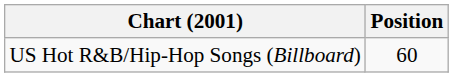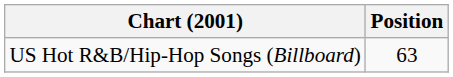US Hot R&B/Hip-Hop Songs (Billboard) | Position: 60 -> 63
